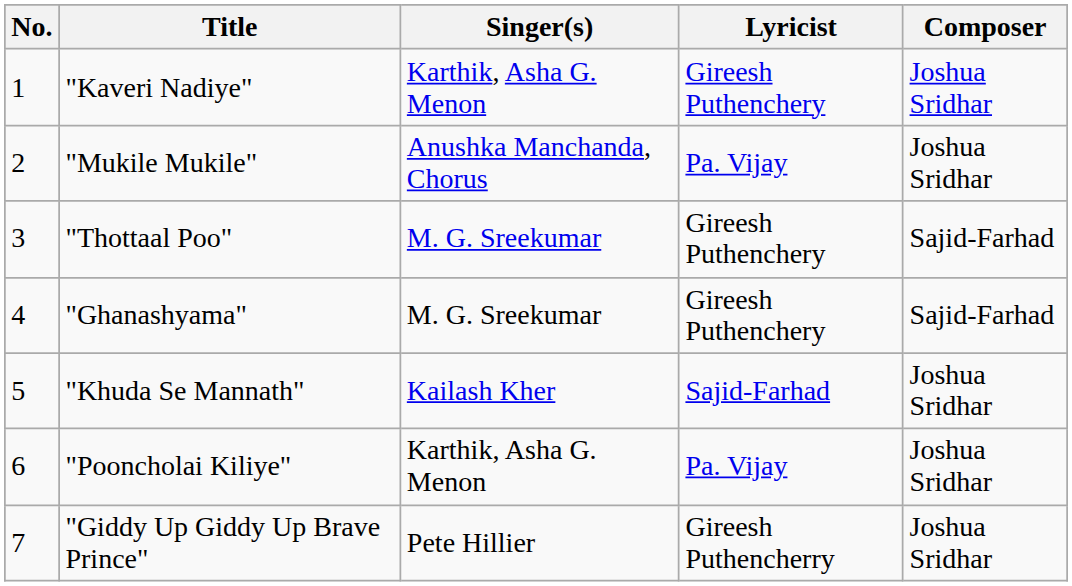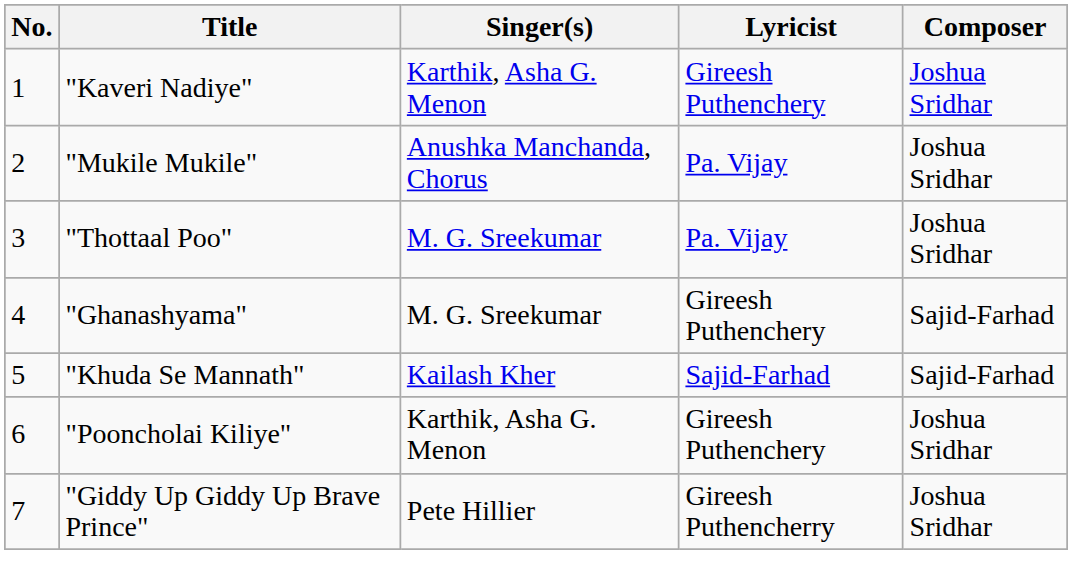"Thottaal Poo" | Lyricist: Gireesh Puthenchery -> Pa. Vijay
"Thottaal Poo" | Composer: Sajid-Farhad -> Joshua Sridhar
"Khuda Se Mannath" | Composer: Joshua Sridhar -> Sajid-Farhad
"Pooncholai Kiliye" | Lyricist: Pa. Vijay -> Gireesh Puthenchery
